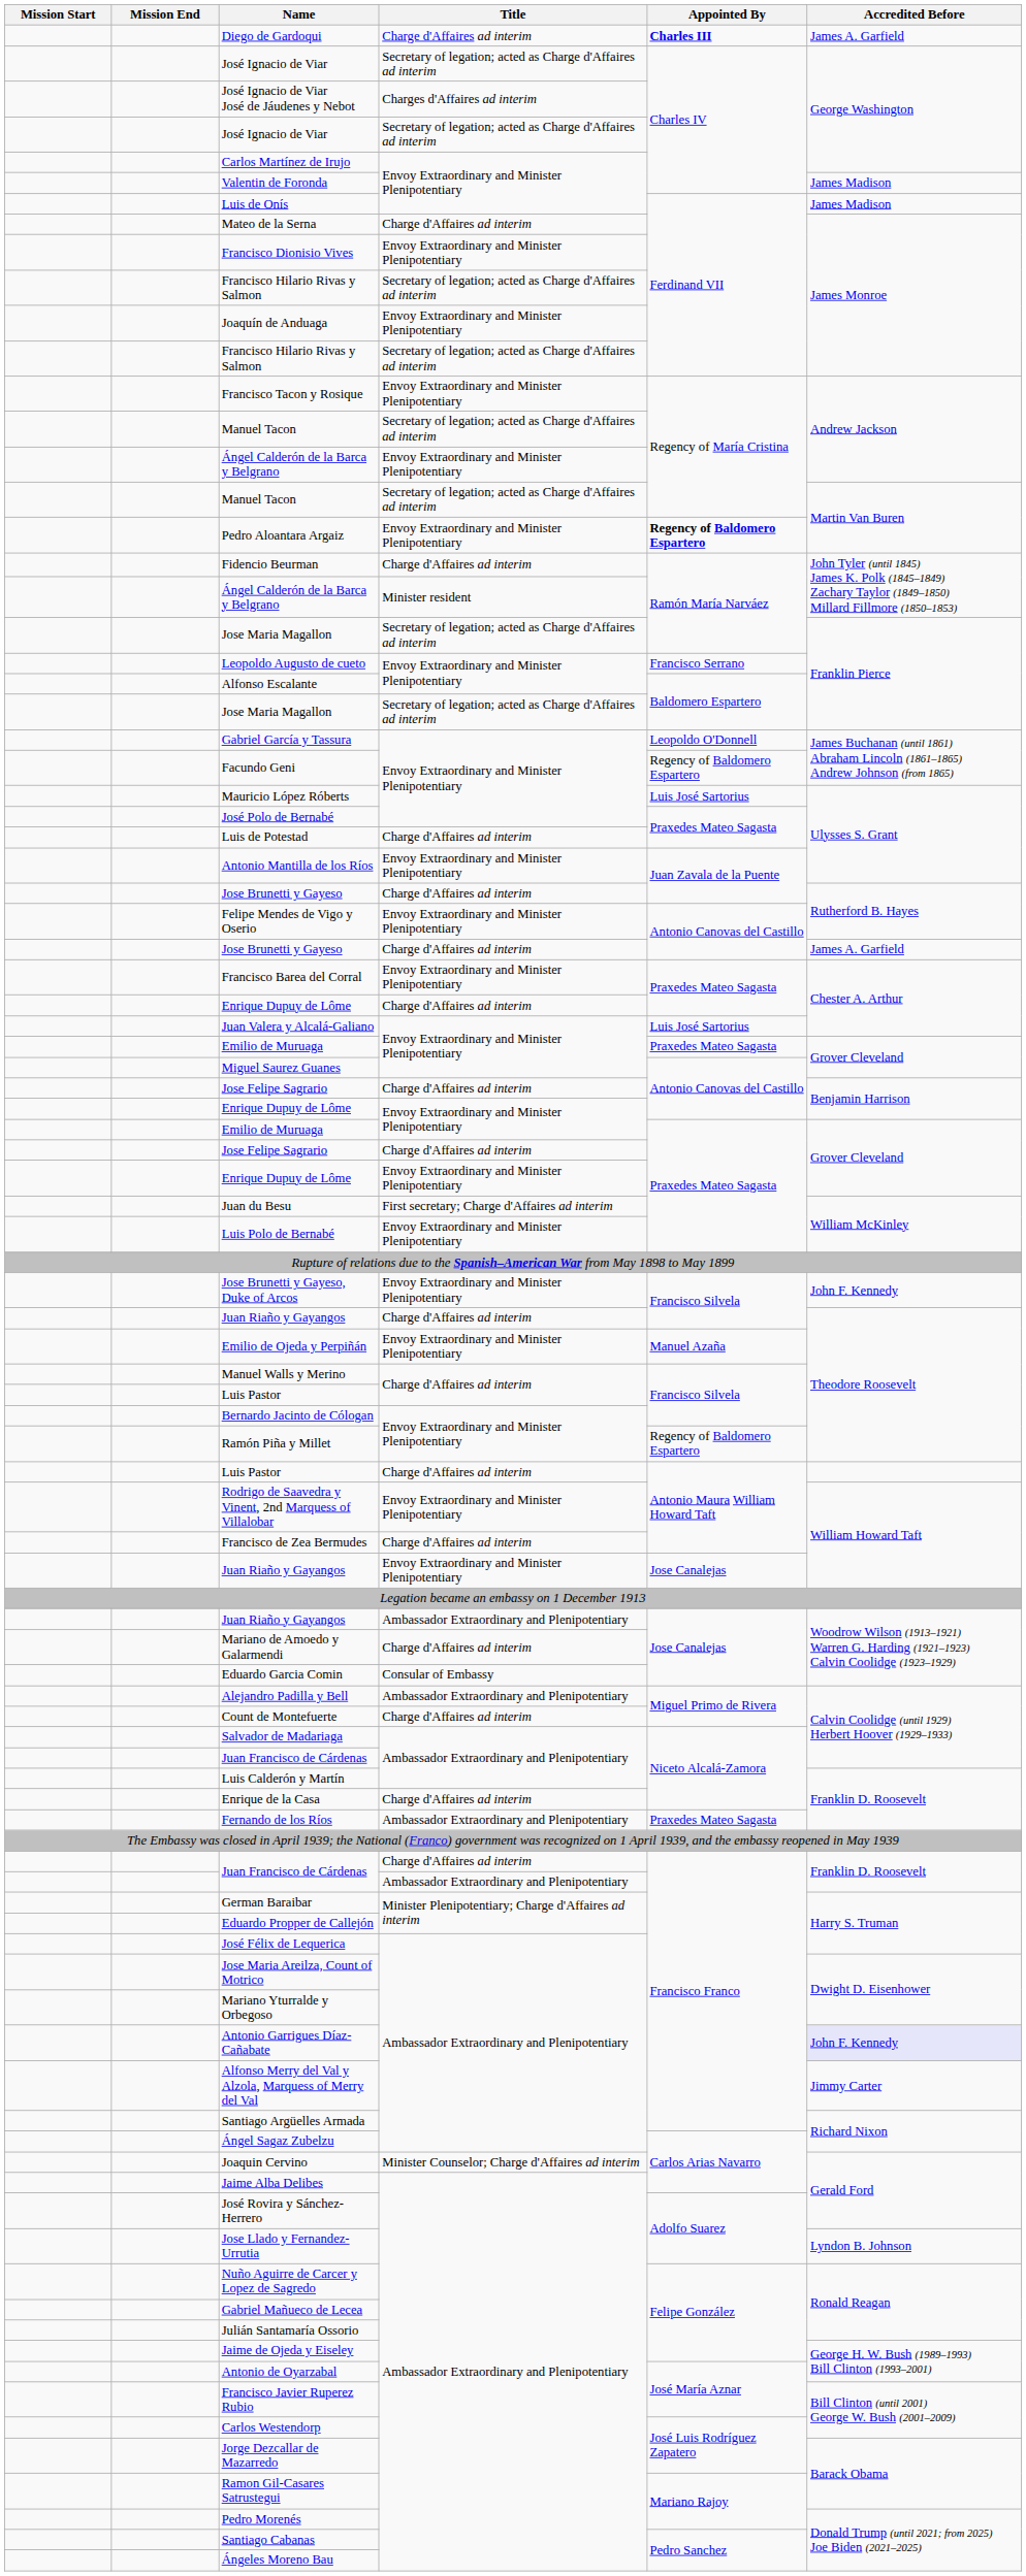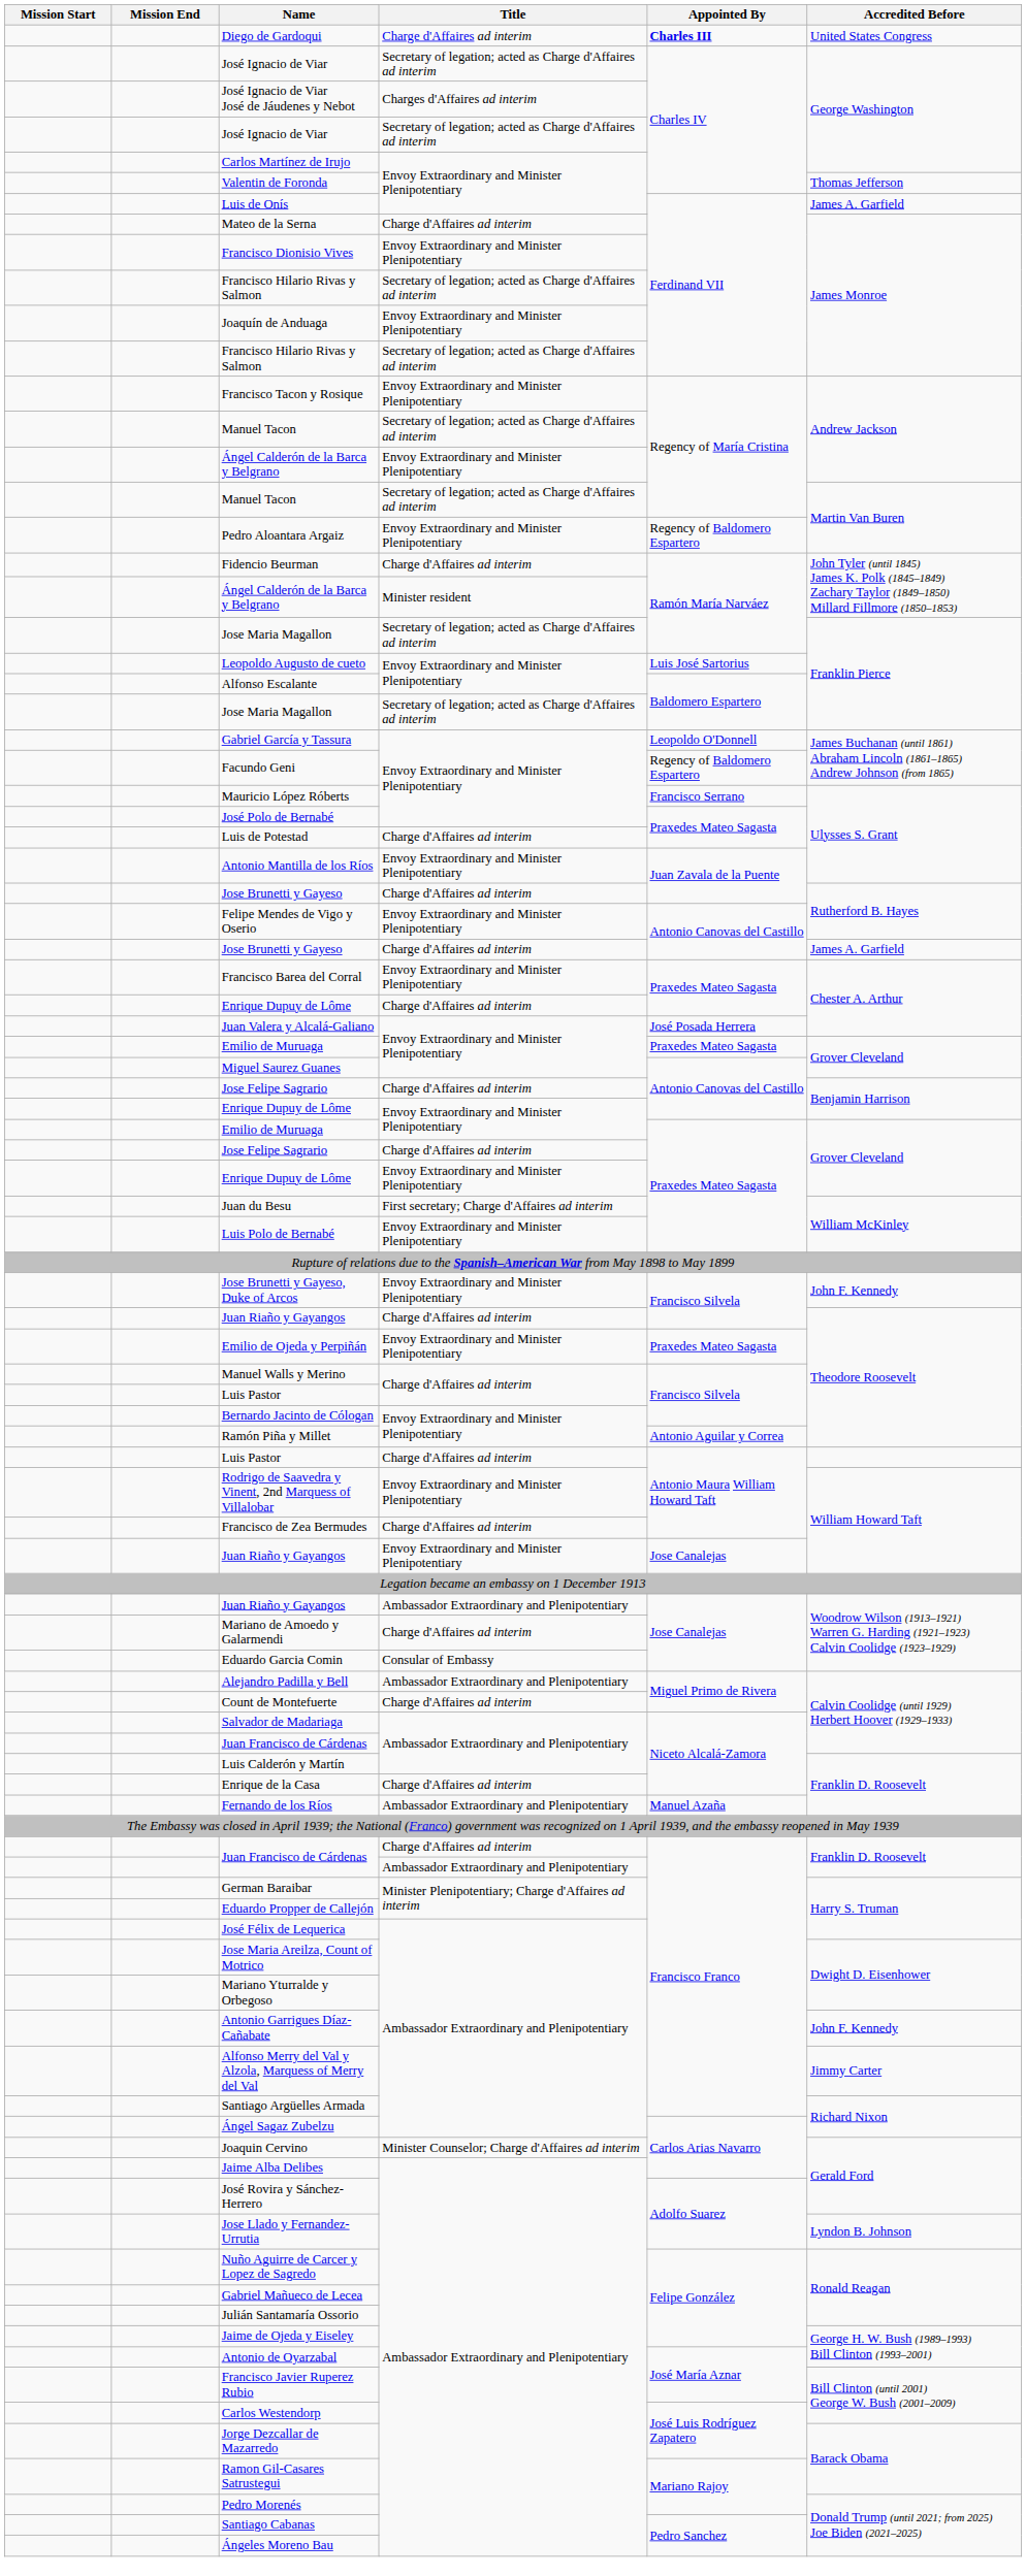Diego de Gardoqui | Accredited Before: James A. Garfield -> United States Congress
Valentin de Foronda | Accredited Before: James Madison -> Thomas Jefferson
Luis de Onís | Accredited Before: James Madison -> James A. Garfield
Pedro Aloantara Argaiz | Appointed By: bold -> normal
Leopoldo Augusto de cueto | Appointed By: Francisco Serrano -> Luis José Sartorius
Mauricio López Róberts | Appointed By: Luis José Sartorius -> Francisco Serrano
Juan Valera y Alcalá-Galiano | Appointed By: Luis José Sartorius -> José Posada Herrera
Emilio de Ojeda y Perpiñán | Appointed By: Manuel Azaña -> Praxedes Mateo Sagasta
Ramón Piña y Millet | Appointed By: Regency of Baldomero Espartero -> Antonio Aguilar y Correa
Fernando de los Ríos | Appointed By: Praxedes Mateo Sagasta -> Manuel Azaña
Antonio Garrigues Díaz-Cañabate | Accredited Before: lavender background -> no background
